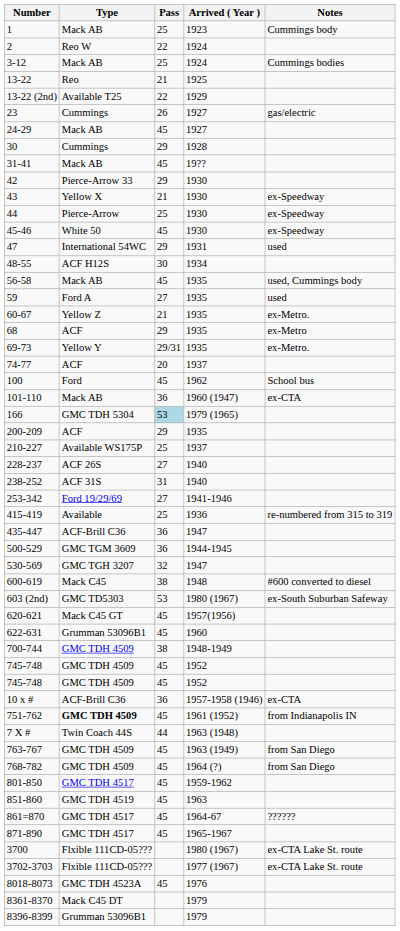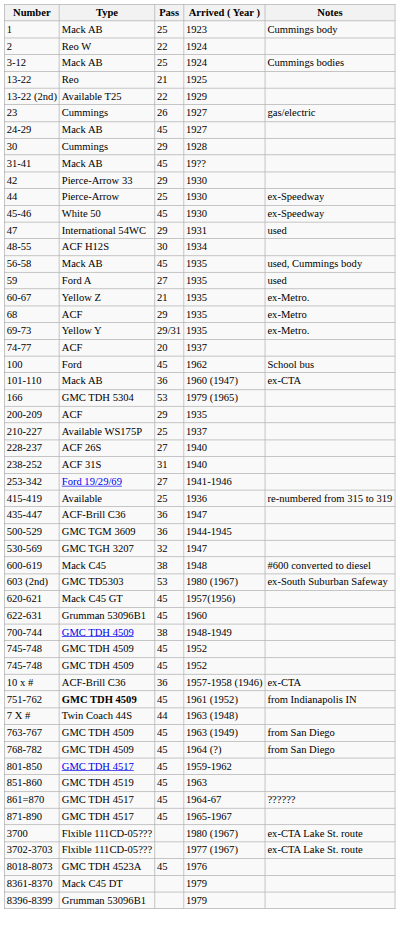- row: 43 | Yellow X | 21 | 1930 | ex-Speedway
166 | Pass: lightblue background -> no background
